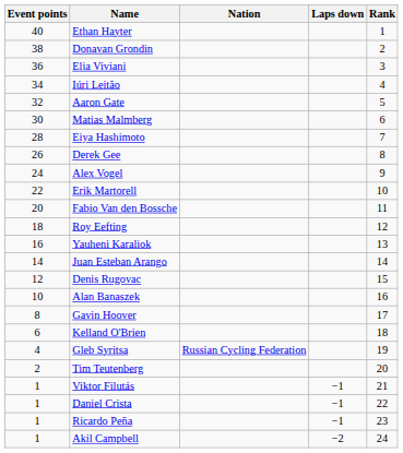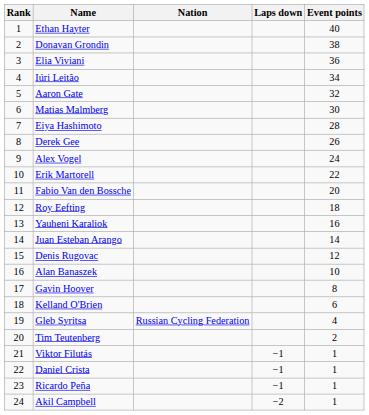columns swapped: Rank <-> Event points
